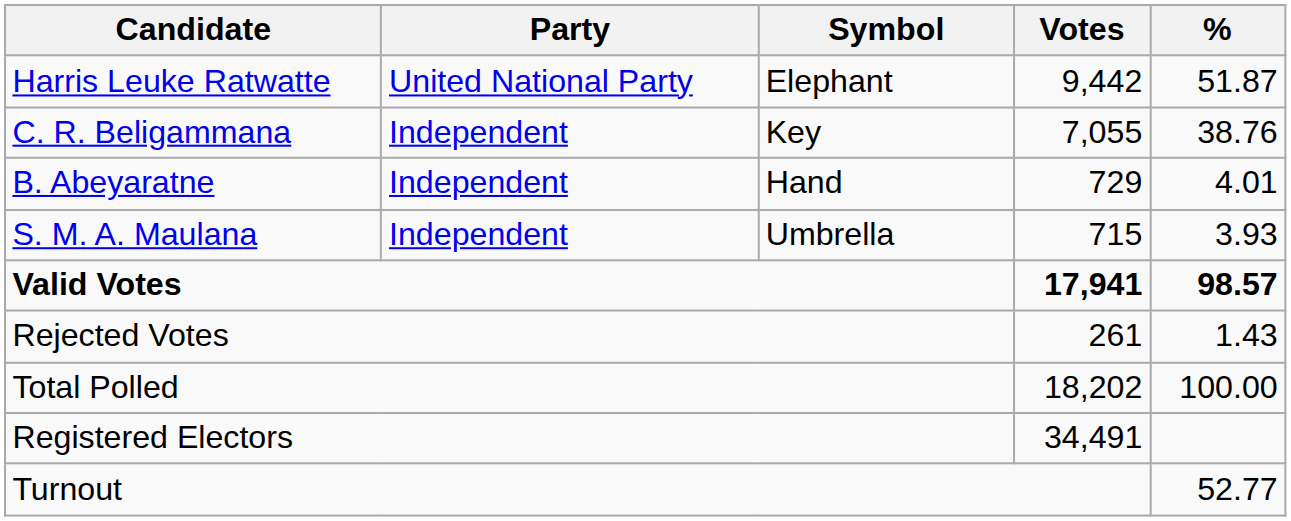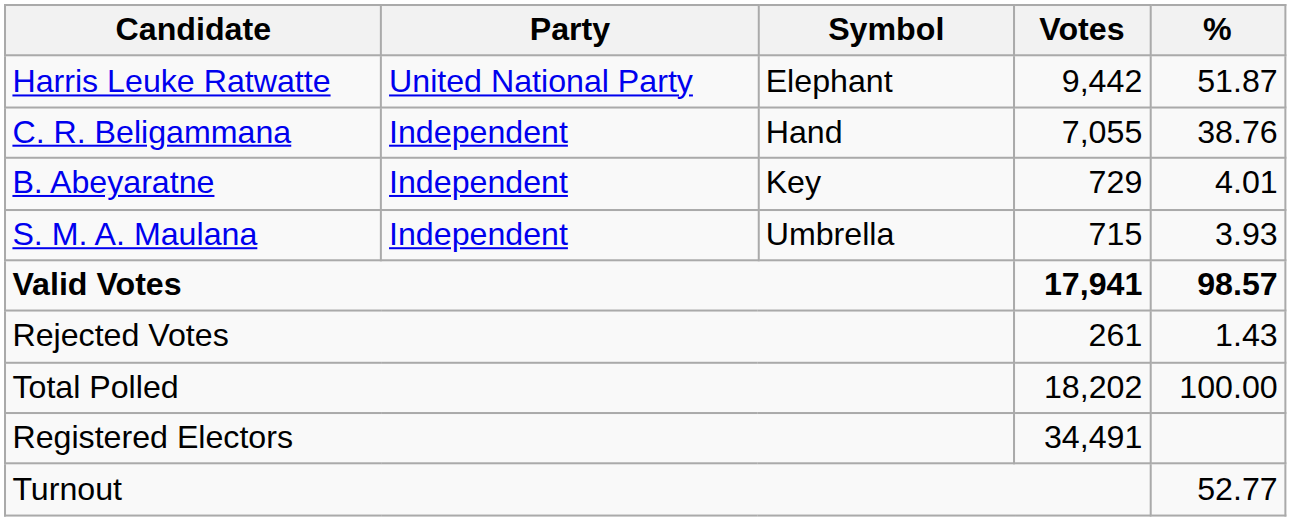C. R. Beligammana | Symbol: Key -> Hand
B. Abeyaratne | Symbol: Hand -> Key
